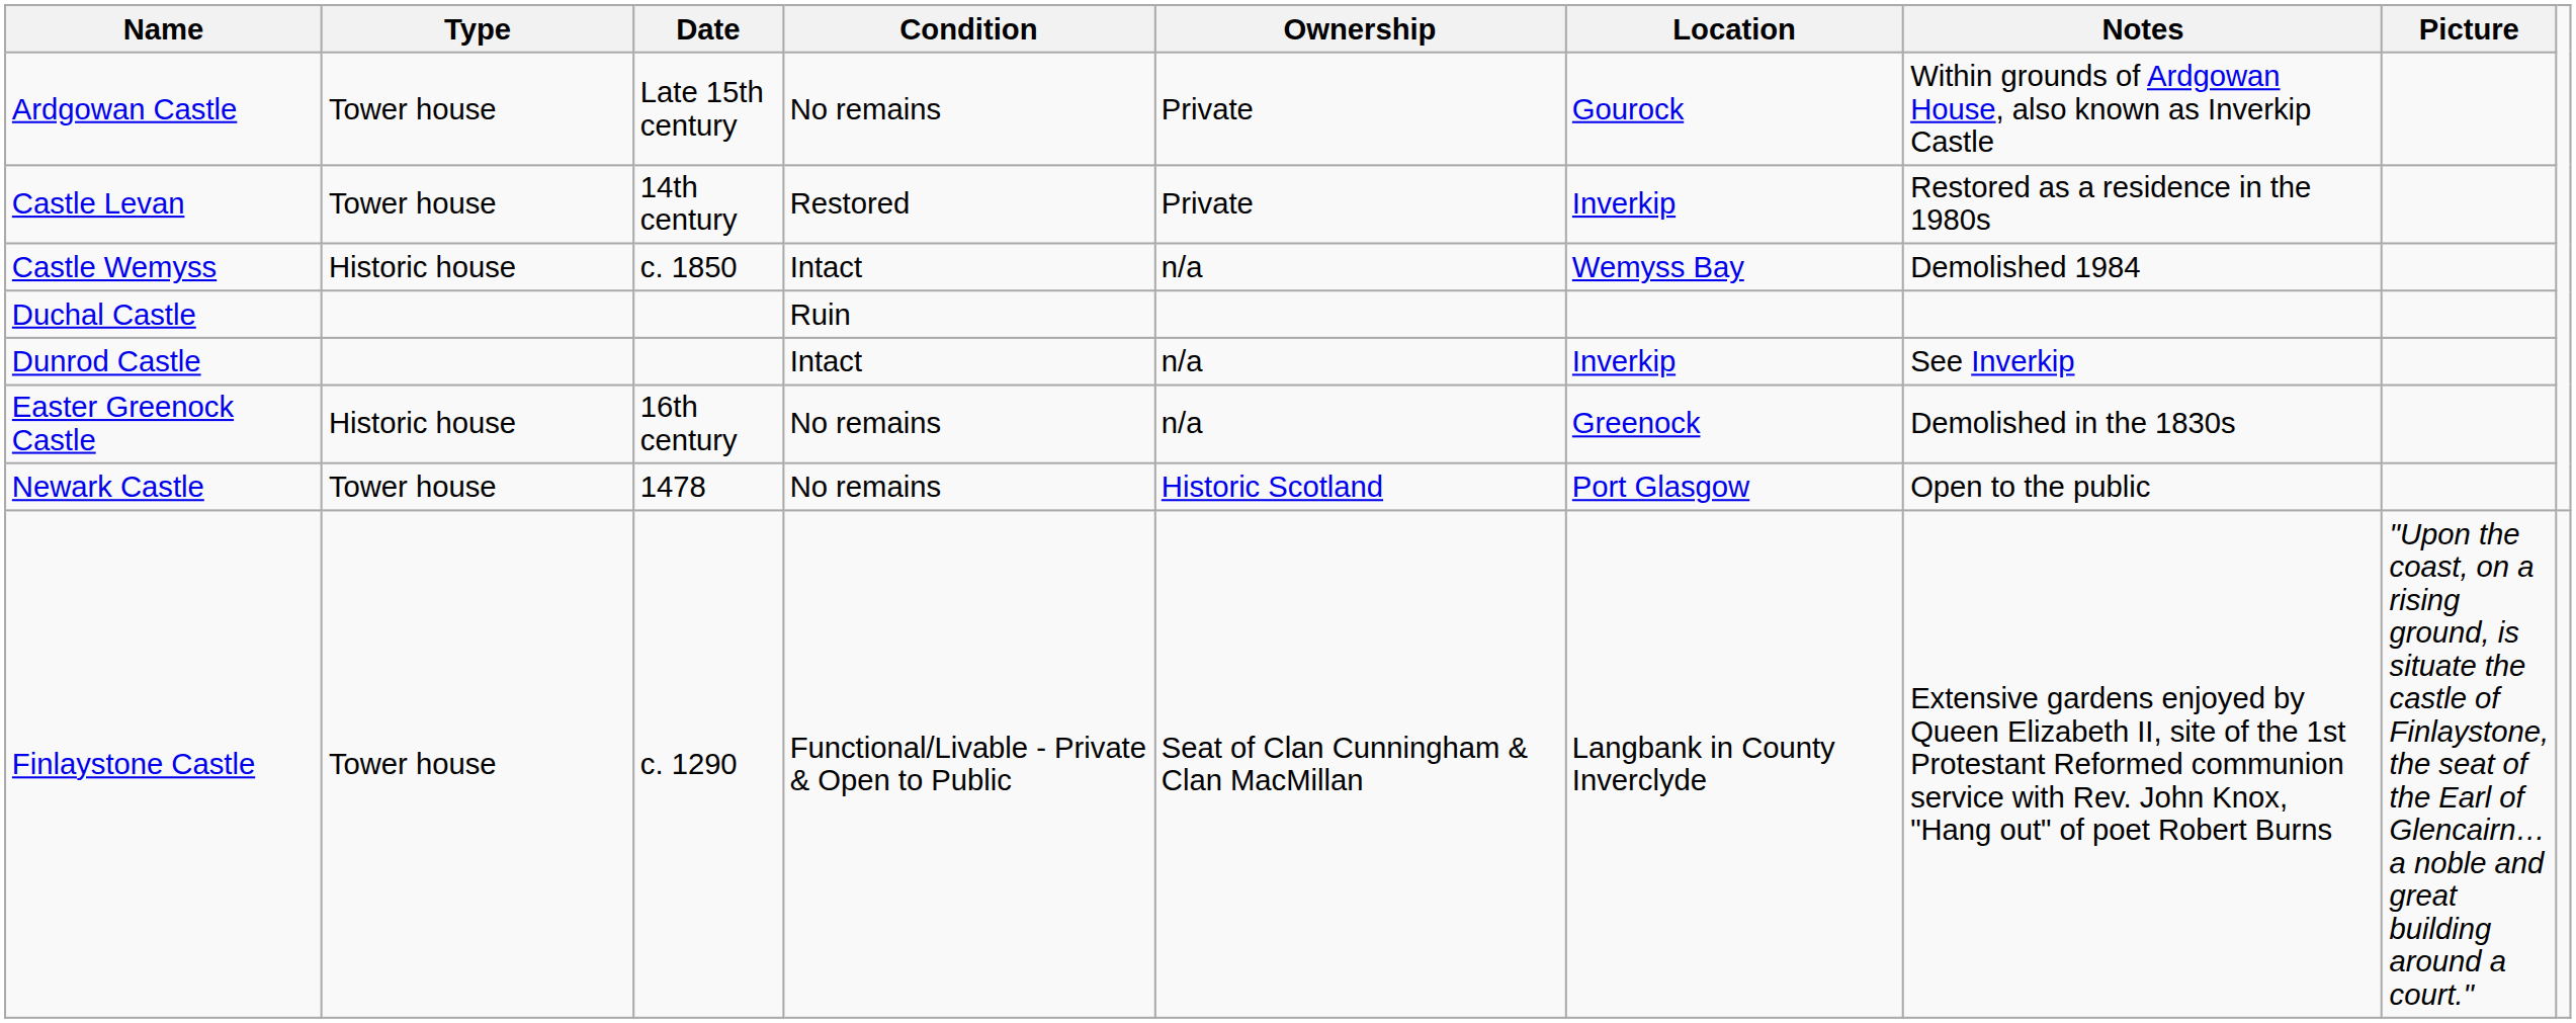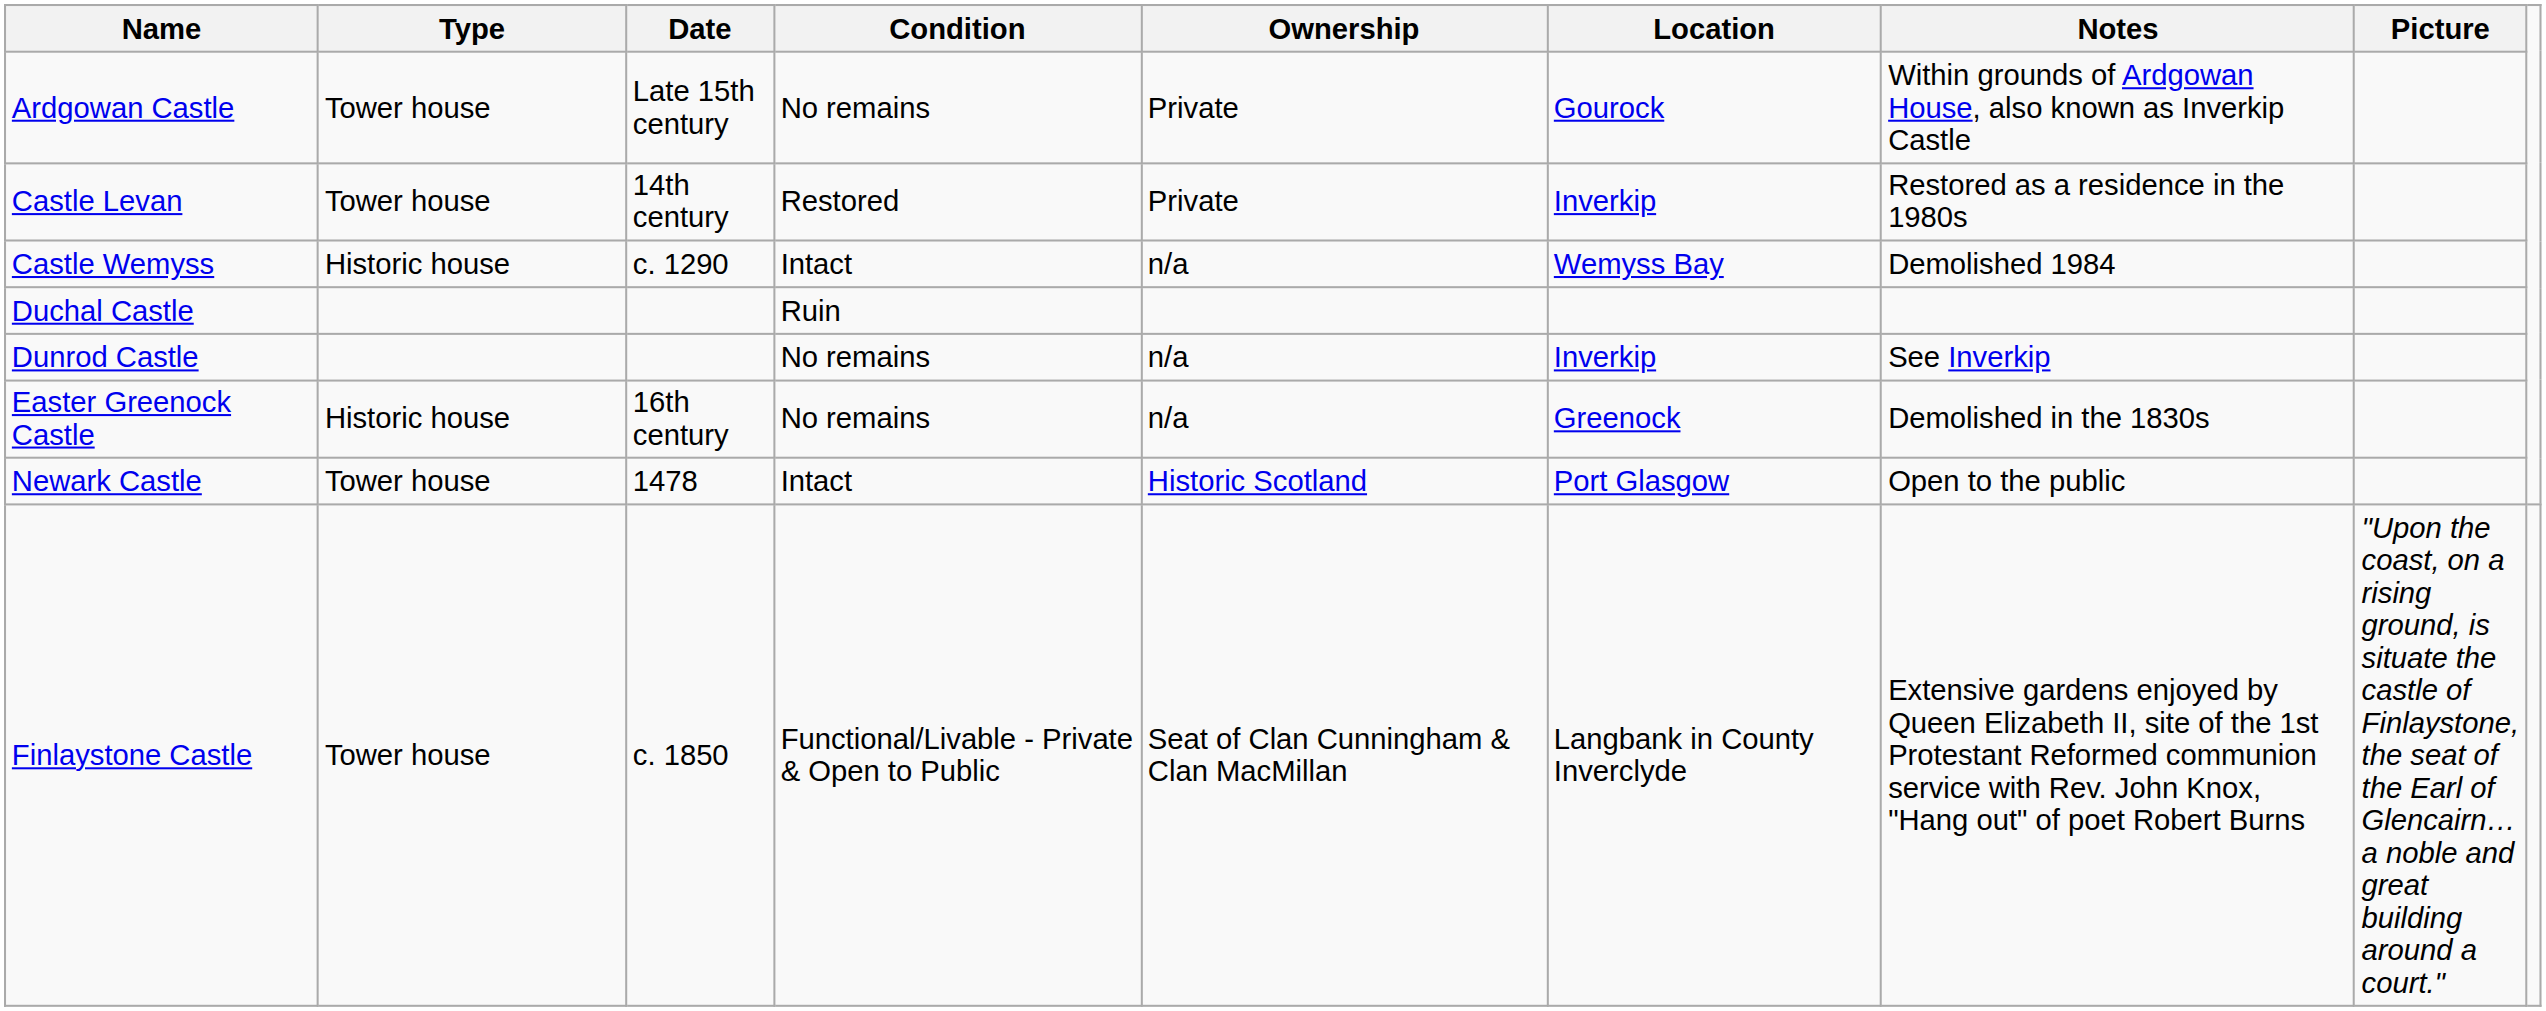Castle Wemyss | Date: c. 1850 -> c. 1290
Dunrod Castle | Condition: Intact -> No remains
Newark Castle | Condition: No remains -> Intact
Finlaystone Castle | Date: c. 1290 -> c. 1850
